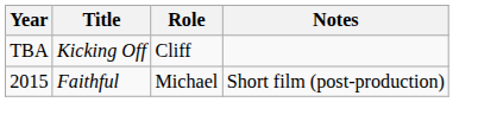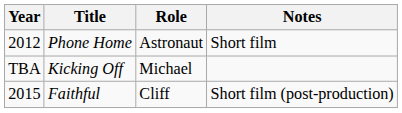+ row: 2012 | Phone Home | Astronaut | Short film
Kicking Off | Role: Cliff -> Michael
Faithful | Role: Michael -> Cliff
